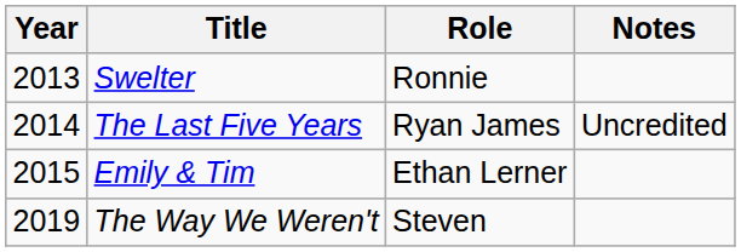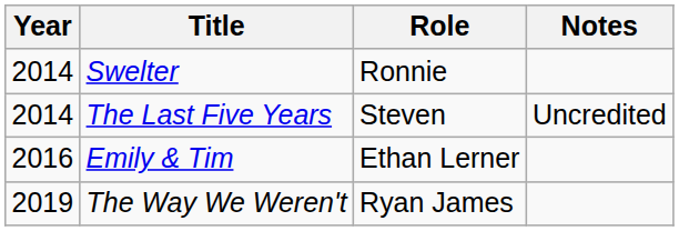Swelter | Year: 2013 -> 2014
The Last Five Years | Role: Ryan James -> Steven
Emily & Tim | Year: 2015 -> 2016
The Way We Weren't | Role: Steven -> Ryan James
